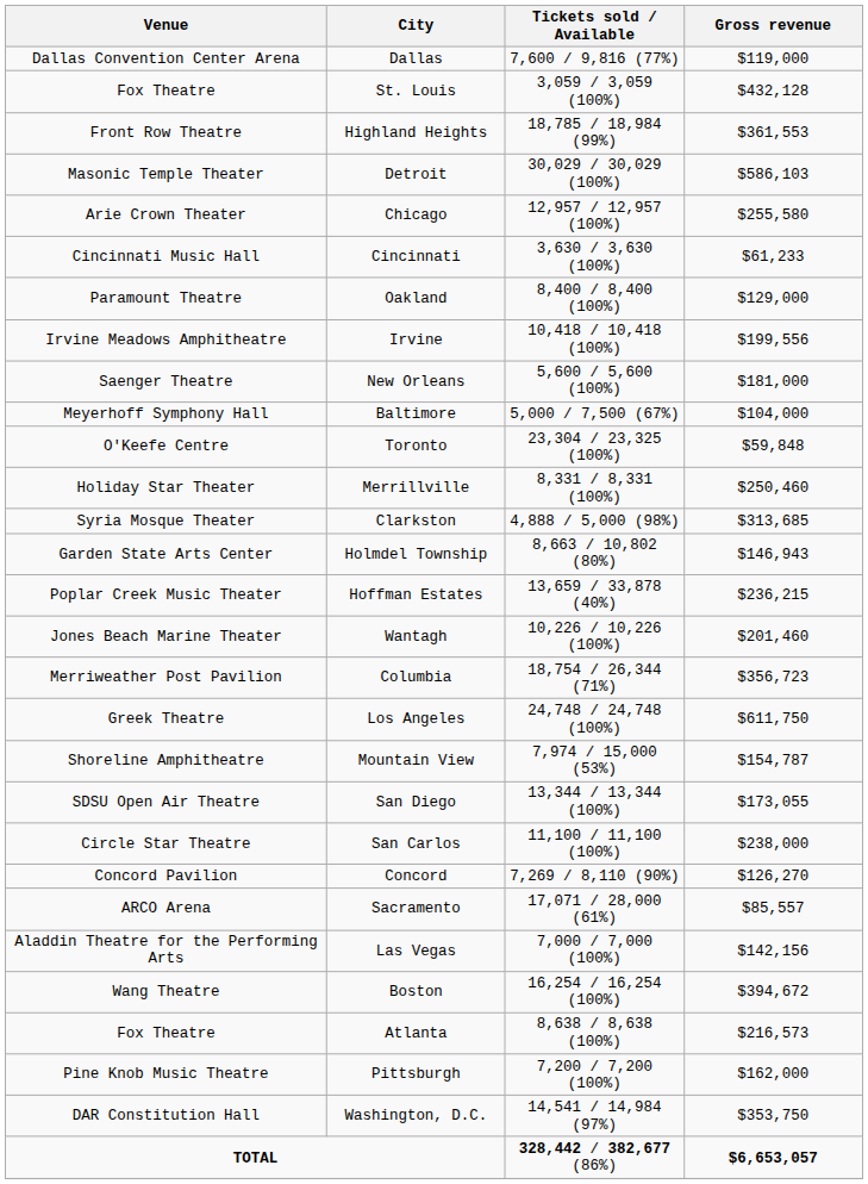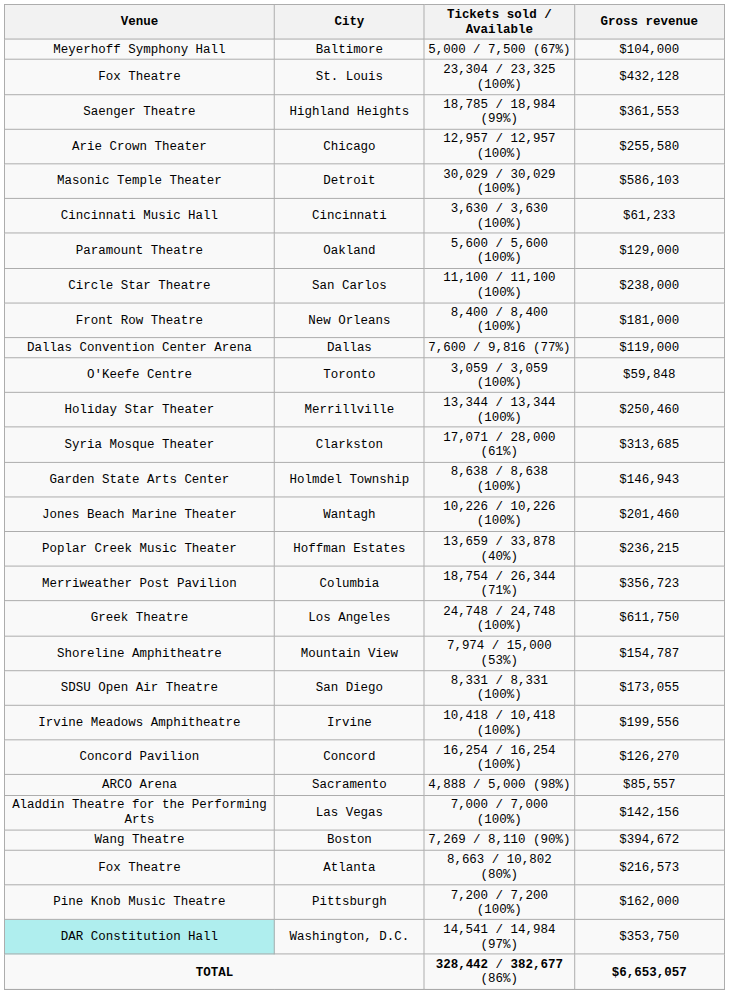rows swapped: Baltimore <-> Dallas
St. Louis | Tickets sold / Available: 3,059 / 3,059 (100%) -> 23,304 / 23,325 (100%)
Highland Heights | Venue: Front Row Theatre -> Saenger Theatre
rows swapped: Chicago <-> Detroit
Oakland | Tickets sold / Available: 8,400 / 8,400 (100%) -> 5,600 / 5,600 (100%)
rows swapped: San Carlos <-> Irvine
New Orleans | Venue: Saenger Theatre -> Front Row Theatre
New Orleans | Tickets sold / Available: 5,600 / 5,600 (100%) -> 8,400 / 8,400 (100%)
Toronto | Tickets sold / Available: 23,304 / 23,325 (100%) -> 3,059 / 3,059 (100%)
Merrillville | Tickets sold / Available: 8,331 / 8,331 (100%) -> 13,344 / 13,344 (100%)
Clarkston | Tickets sold / Available: 4,888 / 5,000 (98%) -> 17,071 / 28,000 (61%)
Holmdel Township | Tickets sold / Available: 8,663 / 10,802 (80%) -> 8,638 / 8,638 (100%)
rows swapped: Wantagh <-> Hoffman Estates
San Diego | Tickets sold / Available: 13,344 / 13,344 (100%) -> 8,331 / 8,331 (100%)
Concord | Tickets sold / Available: 7,269 / 8,110 (90%) -> 16,254 / 16,254 (100%)
Sacramento | Tickets sold / Available: 17,071 / 28,000 (61%) -> 4,888 / 5,000 (98%)
Boston | Tickets sold / Available: 16,254 / 16,254 (100%) -> 7,269 / 8,110 (90%)
Atlanta | Tickets sold / Available: 8,638 / 8,638 (100%) -> 8,663 / 10,802 (80%)
Washington, D.C. | Venue: no background -> paleturquoise background
